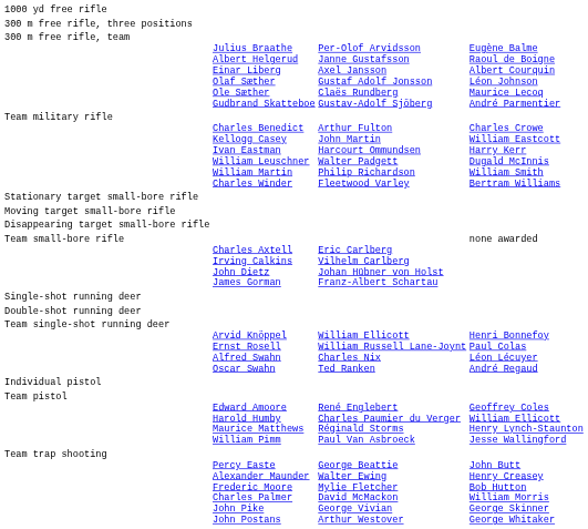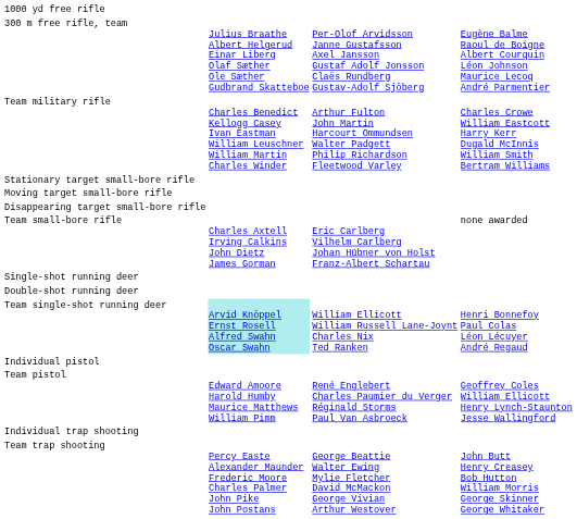- row: 300 m free rifle, three positions
Team single-shot running deer | column 2: no background -> paleturquoise background
+ row: Individual trap shooting
